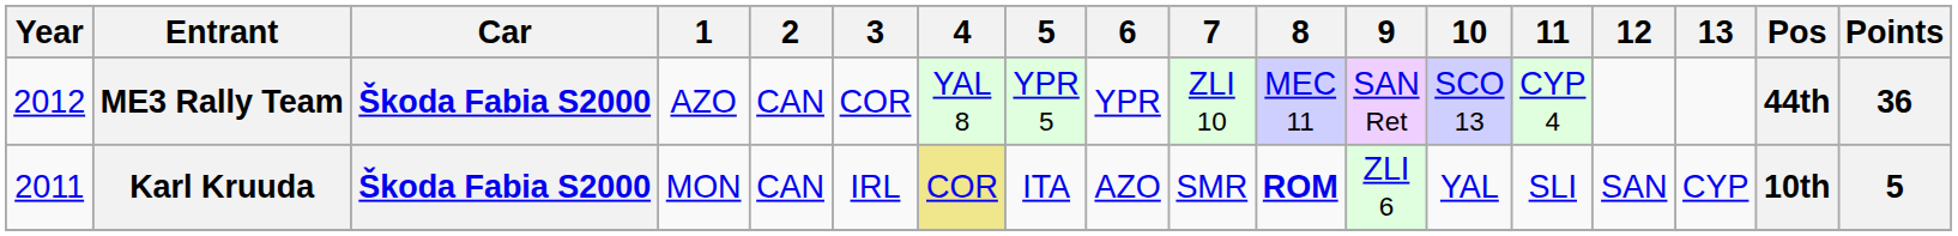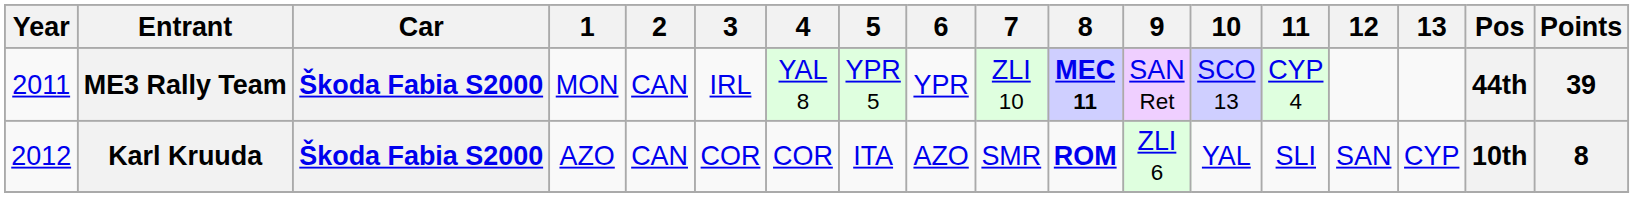ME3 Rally Team | Year: 2012 -> 2011
ME3 Rally Team | 1: AZO -> MON
ME3 Rally Team | 3: COR -> IRL
ME3 Rally Team | 8: normal -> bold
ME3 Rally Team | Points: 36 -> 39
Karl Kruuda | Year: 2011 -> 2012
Karl Kruuda | 1: MON -> AZO
Karl Kruuda | 3: IRL -> COR
Karl Kruuda | 4: khaki background -> no background
Karl Kruuda | Points: 5 -> 8
